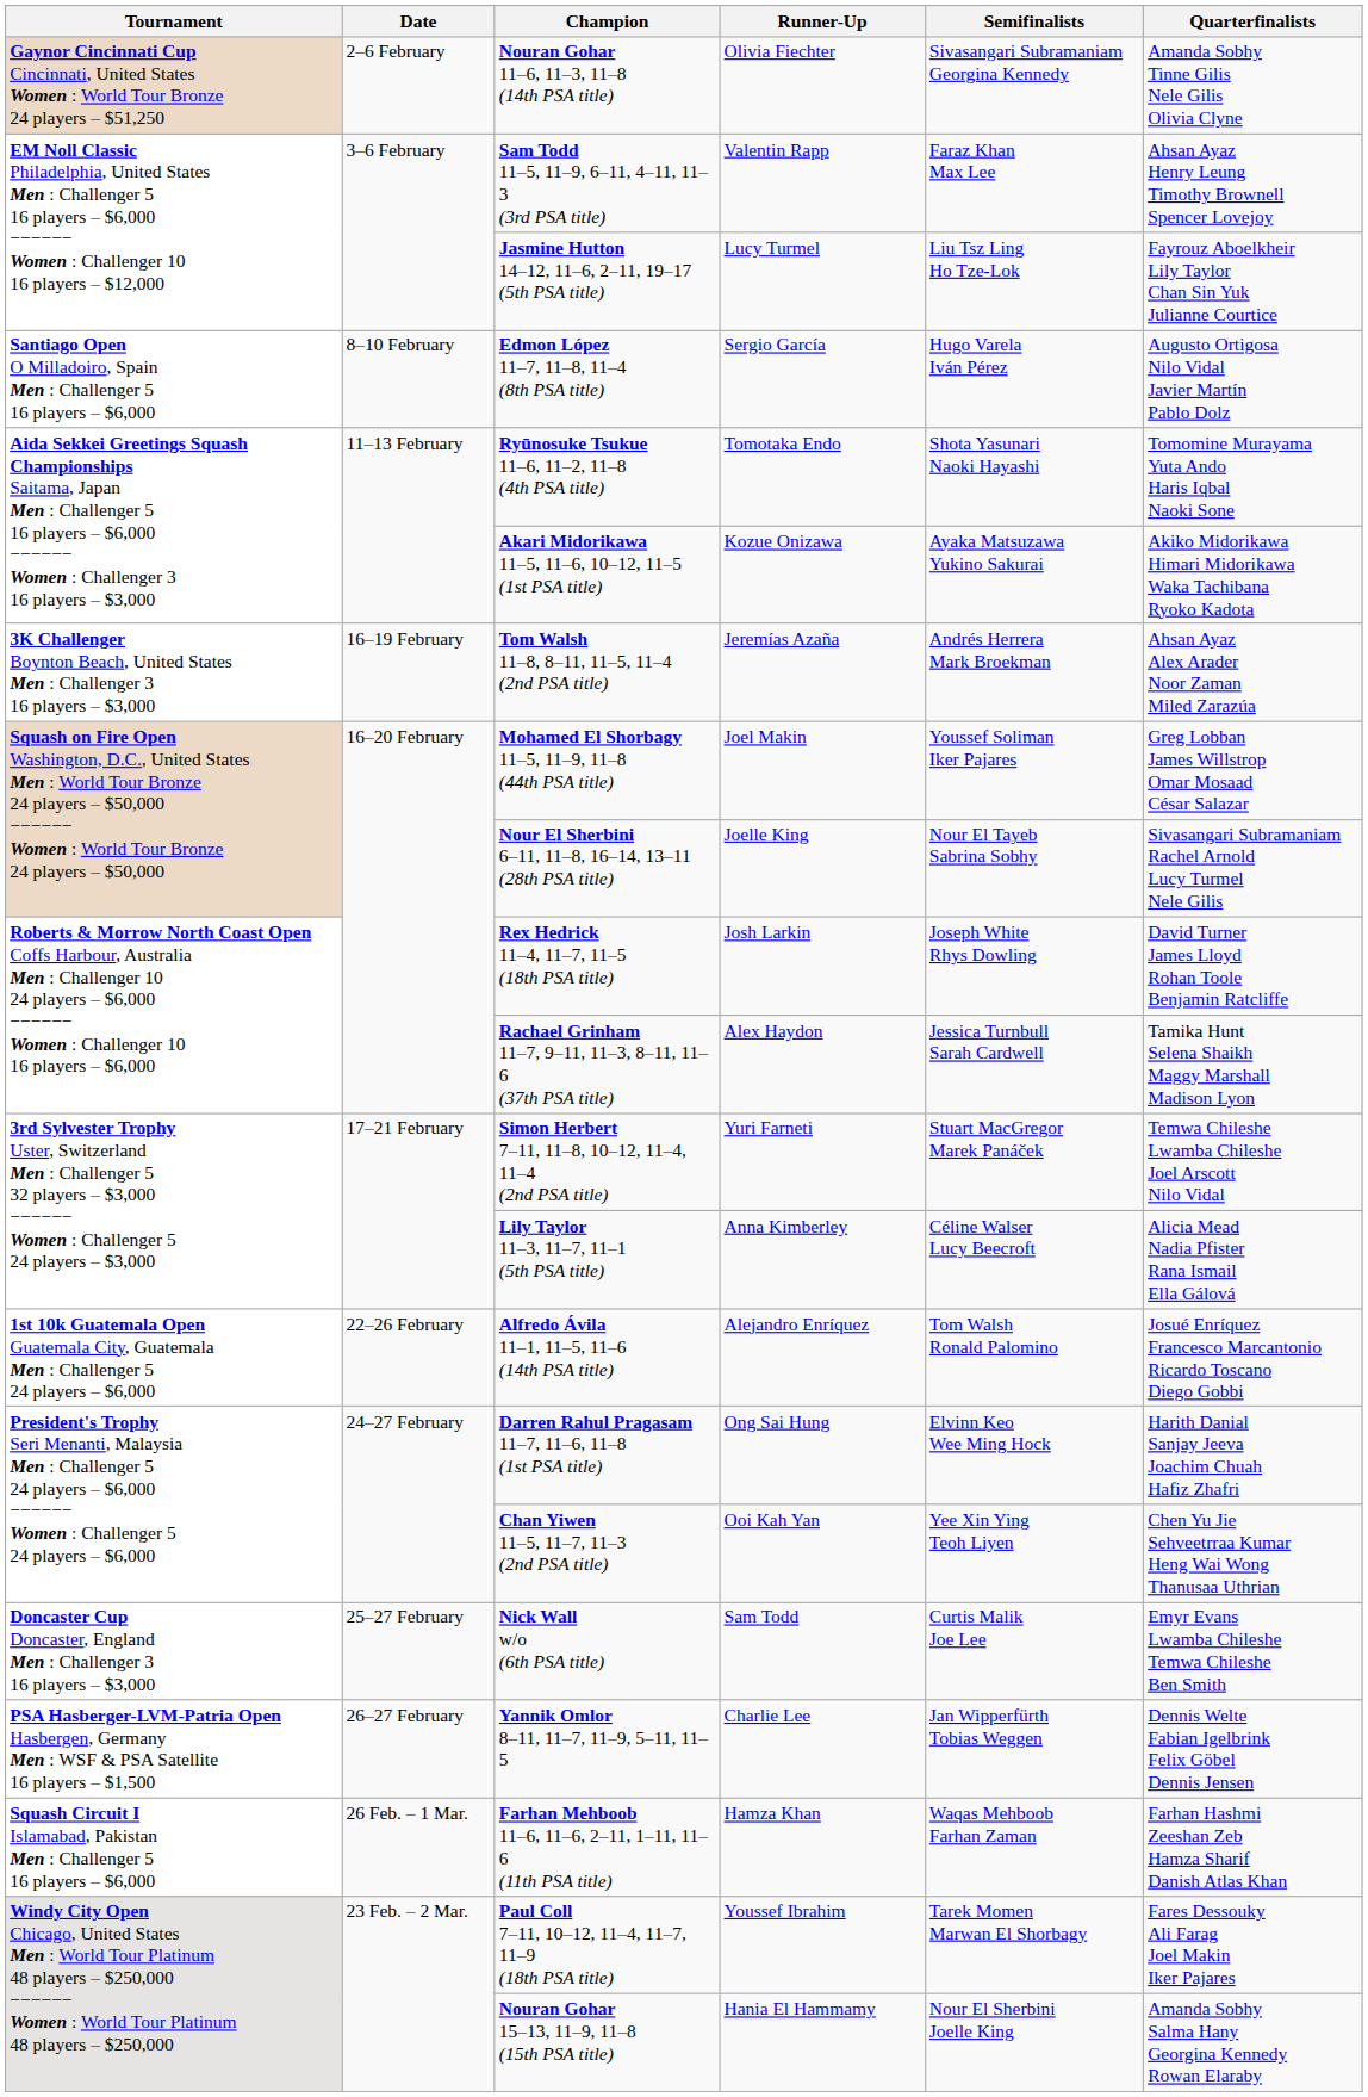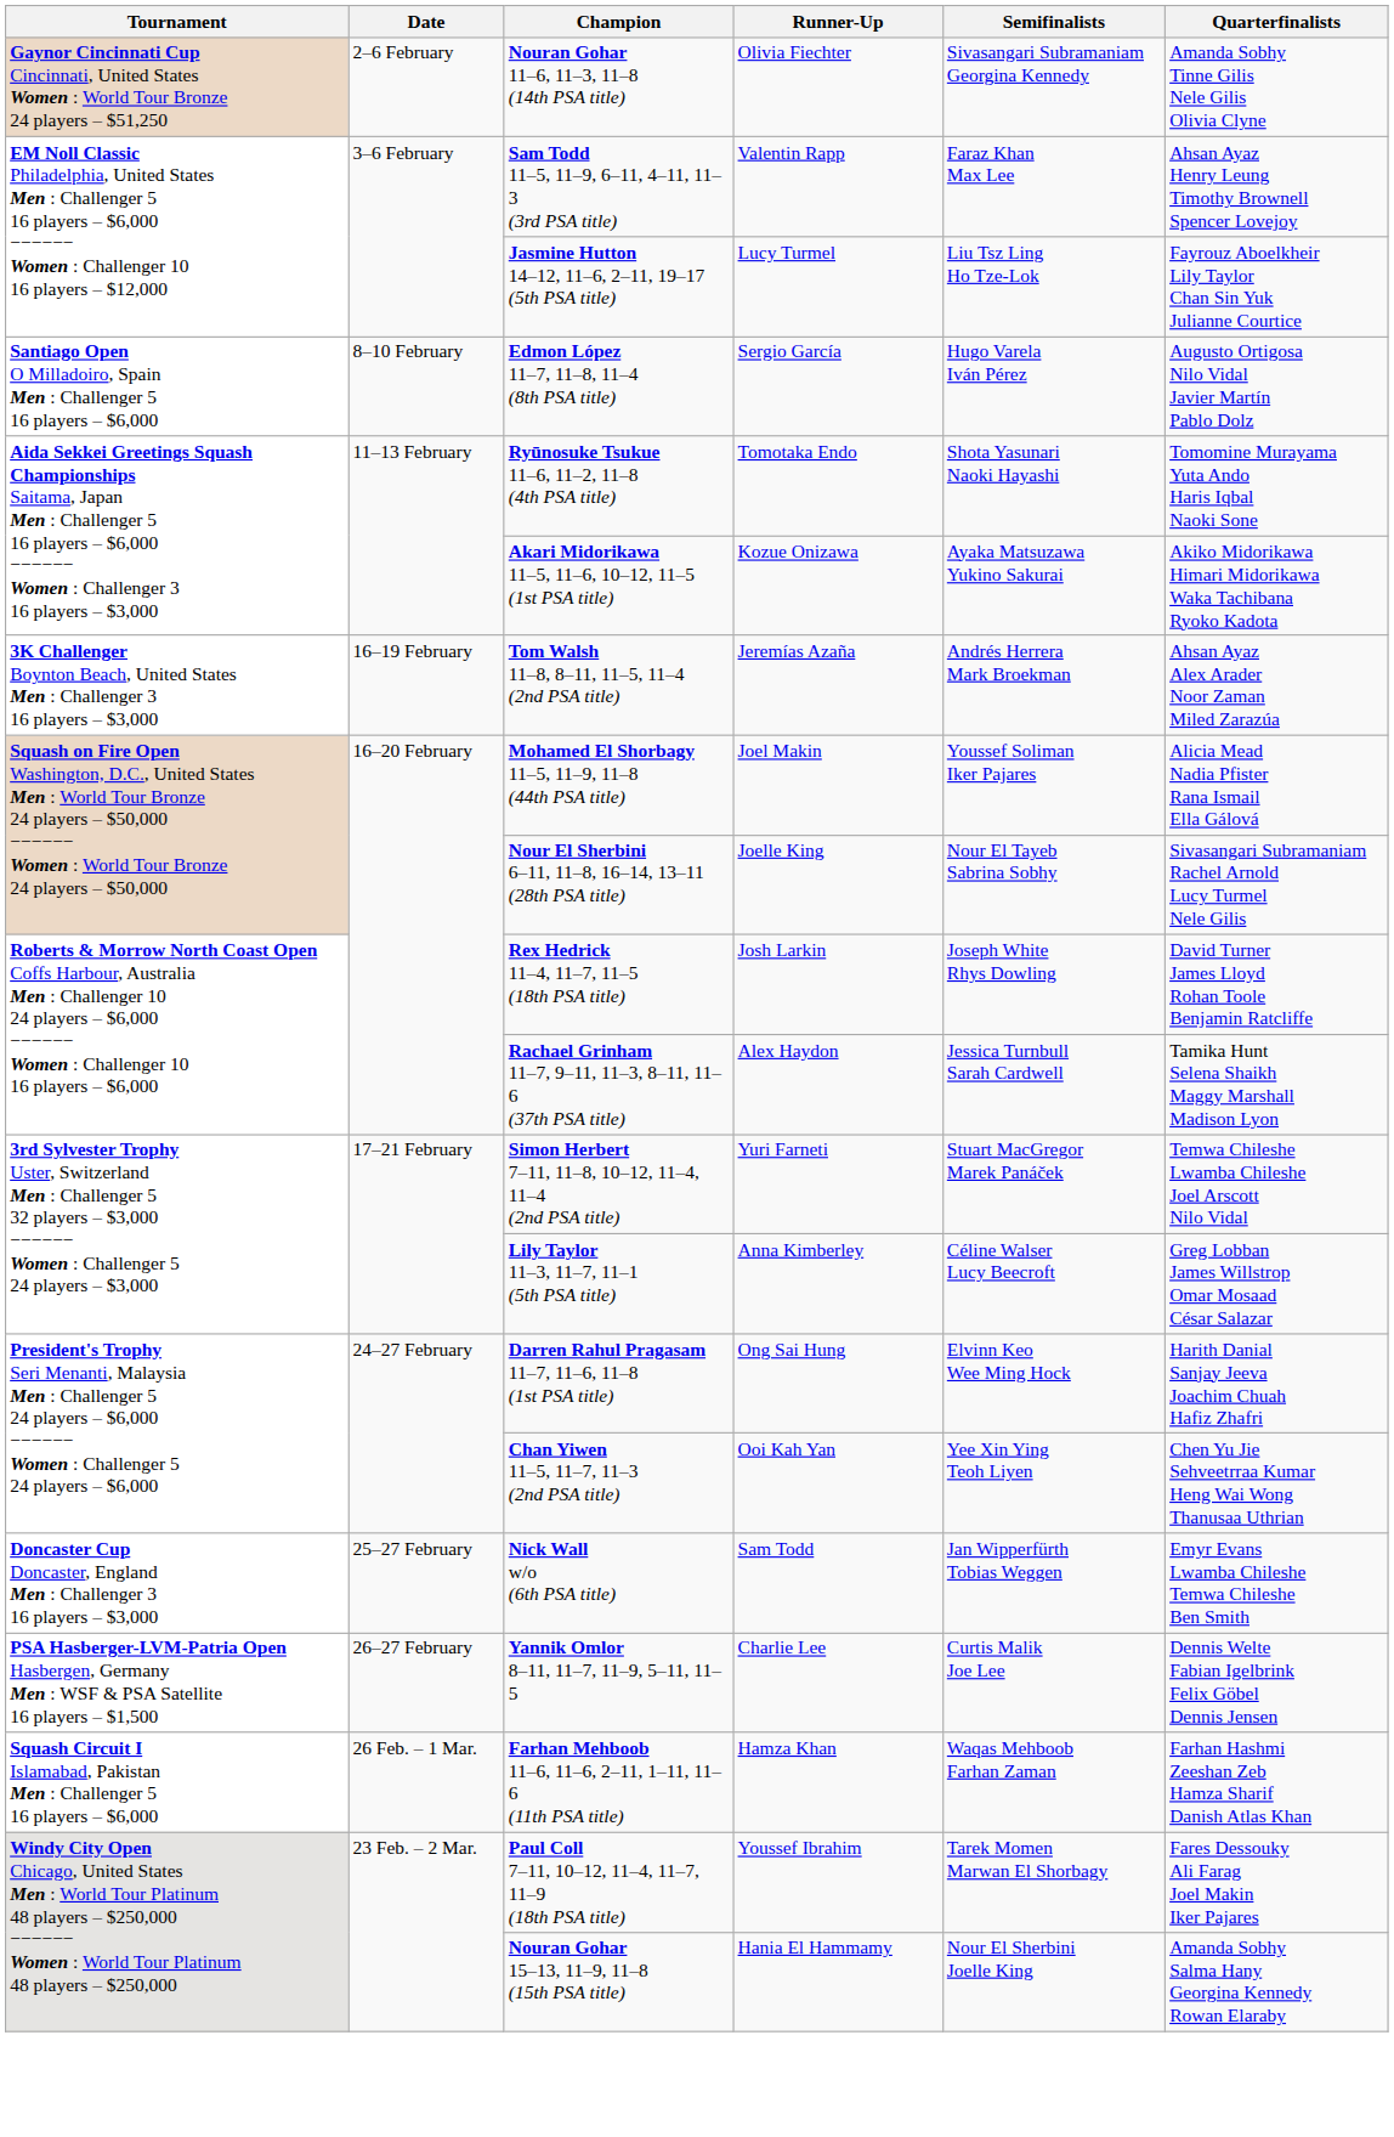Mohamed El Shorbagy 11–5, 11–9, 11–8 (44th PSA title) | Quarterfinalists: Greg Lobban James Willstrop Omar Mosaad César Salazar -> Alicia Mead Nadia Pfister Rana Ismail Ella Gálová
Lily Taylor 11–3, 11–7, 11–1 (5th PSA title) | Quarterfinalists: Alicia Mead Nadia Pfister Rana Ismail Ella Gálová -> Greg Lobban James Willstrop Omar Mosaad César Salazar
- row: 1st 10k Guatemala Open Guatemala City, Guatemala Men : Challenger 5 24 players – $6,000 | 22–26 February | Alfredo Ávila 11–1, 11–5, 11–6 (14th PSA title) | Alejandro Enríquez | Tom Walsh Ronald Palomino | Josué Enríquez Francesco Marcantonio Ricardo Toscano Diego Gobbi
Nick Wall w/o (6th PSA title) | Semifinalists: Curtis Malik Joe Lee -> Jan Wipperfürth Tobias Weggen
Yannik Omlor 8–11, 11–7, 11–9, 5–11, 11–5 | Semifinalists: Jan Wipperfürth Tobias Weggen -> Curtis Malik Joe Lee
